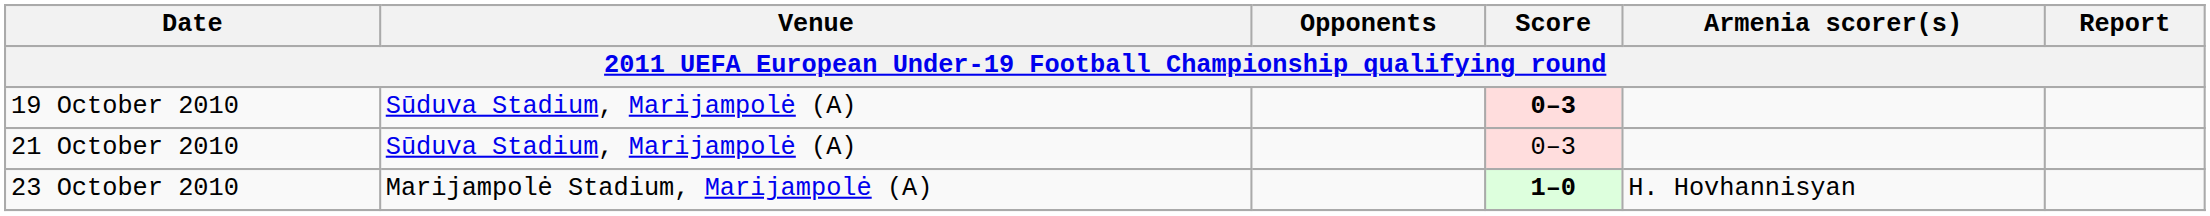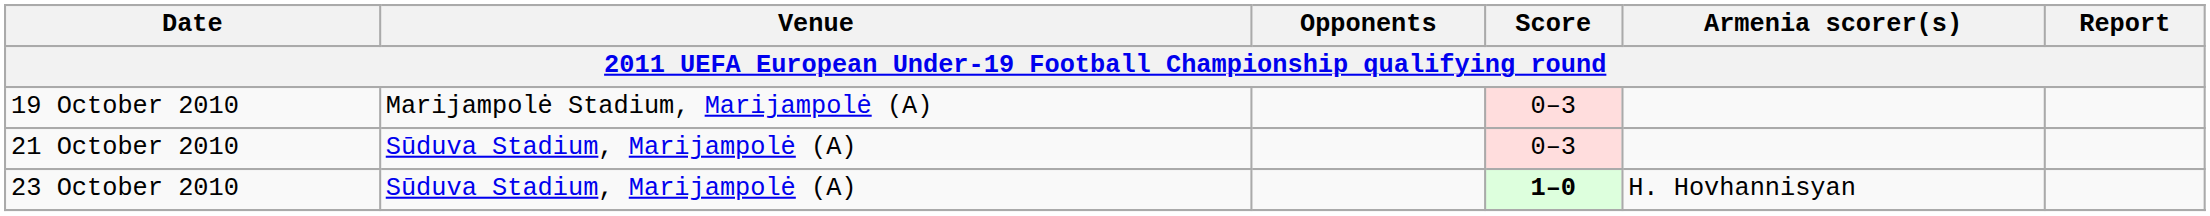19 October 2010 | Venue: Sūduva Stadium, Marijampolė (A) -> Marijampolė Stadium, Marijampolė (A)
19 October 2010 | Score: bold -> normal
23 October 2010 | Venue: Marijampolė Stadium, Marijampolė (A) -> Sūduva Stadium, Marijampolė (A)
